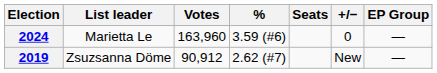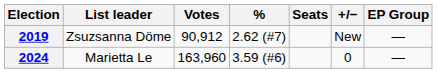rows swapped: 2019 <-> 2024
